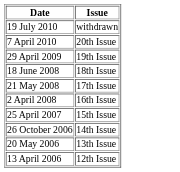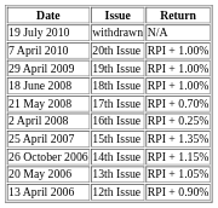+ column: Return | N/A | RPI + 1.00% | RPI + 1.00% | RPI + 1.00% | RPI + 0.70% | RPI + 0.25% | RPI + 1.35% | RPI + 1.15% | RPI + 1.05% | RPI + 0.90%
